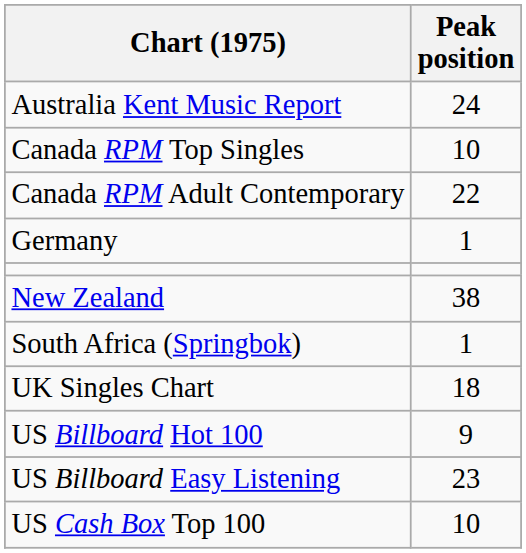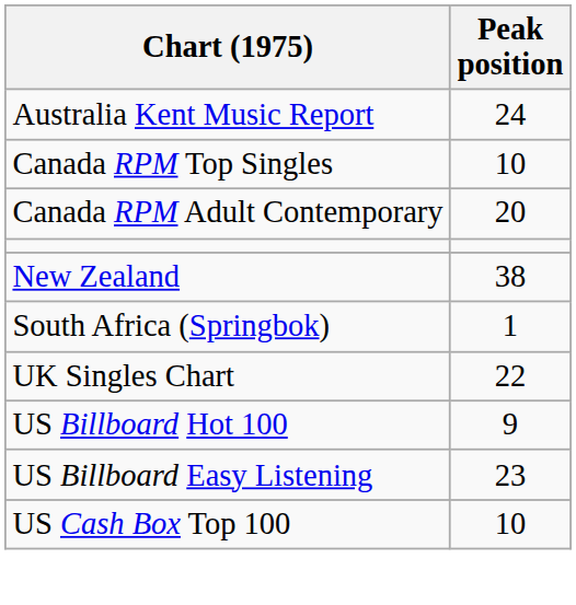Canada RPM Adult Contemporary | Peak position: 22 -> 20
- row: Germany | 1
UK Singles Chart | Peak position: 18 -> 22
